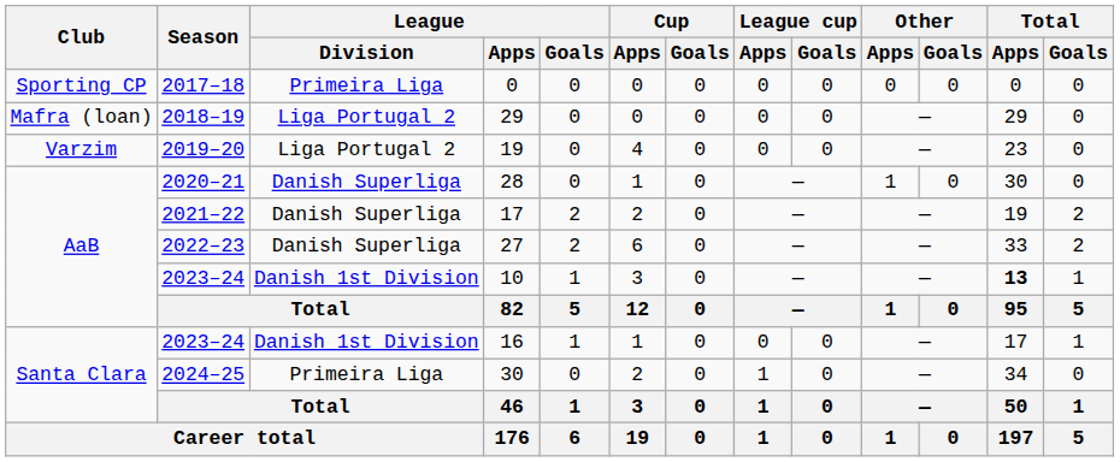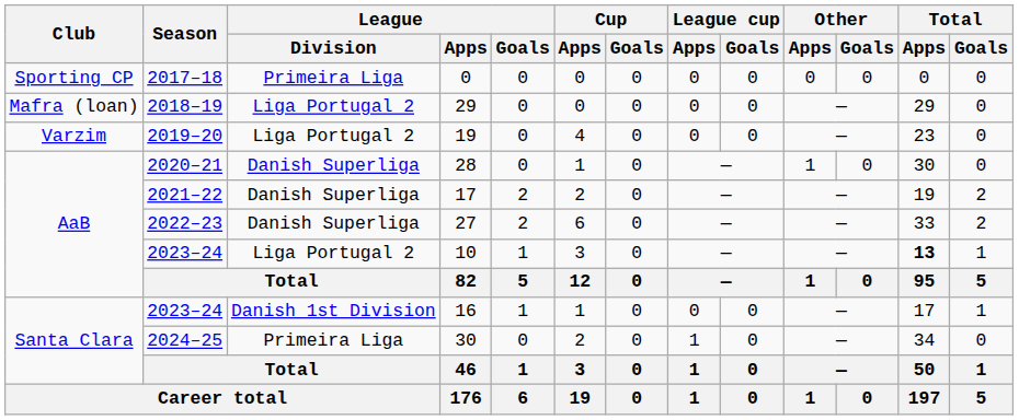10 | League / Division: Danish 1st Division -> Liga Portugal 2
